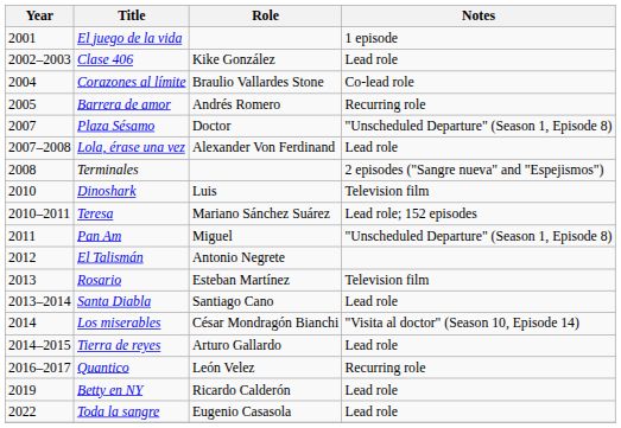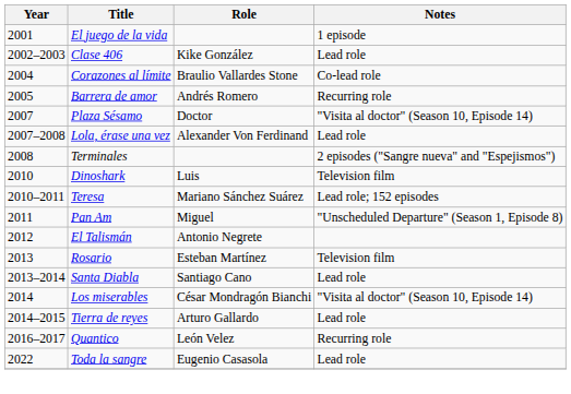Plaza Sésamo | Notes: "Unscheduled Departure" (Season 1, Episode 8) -> "Visita al doctor" (Season 10, Episode 14)
- row: 2019 | Betty en NY | Ricardo Calderón | Lead role
